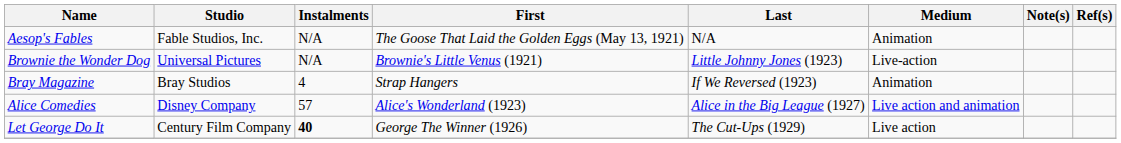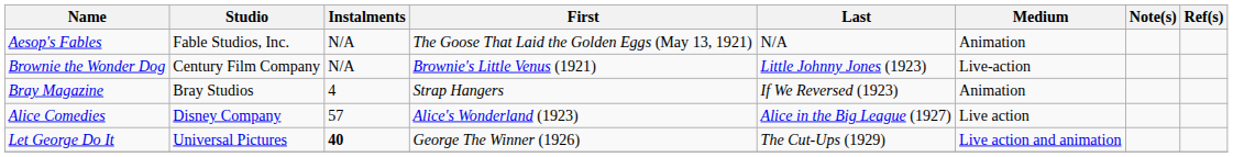Brownie the Wonder Dog | Studio: Universal Pictures -> Century Film Company
Alice Comedies | Medium: Live action and animation -> Live action
Let George Do It | Studio: Century Film Company -> Universal Pictures
Let George Do It | Medium: Live action -> Live action and animation
